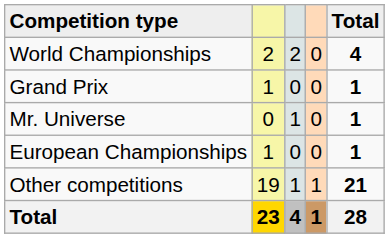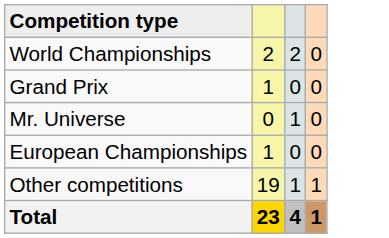- column: Total | 4 | 1 | 1 | 1 | 21 | 28
